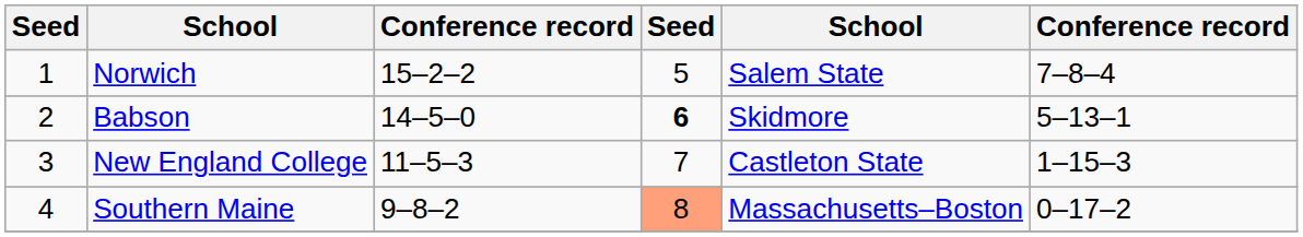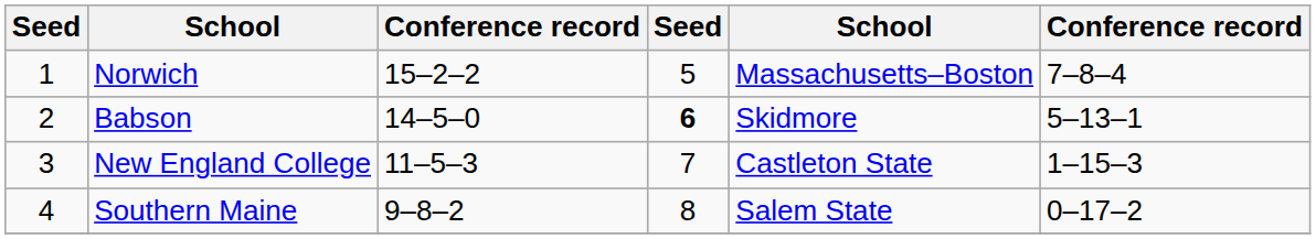Norwich | column 5: Salem State -> Massachusetts–Boston
Southern Maine | column 4: lightsalmon background -> no background
Southern Maine | column 5: Massachusetts–Boston -> Salem State
